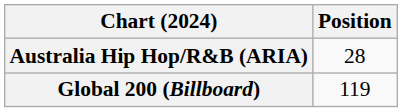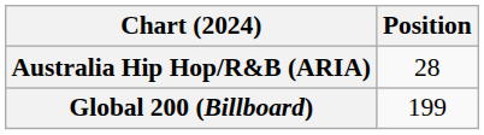Global 200 (Billboard) | Position: 119 -> 199
